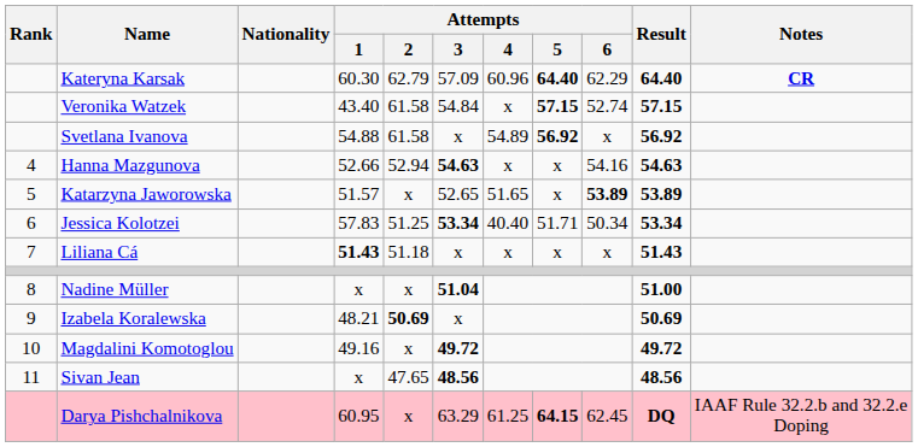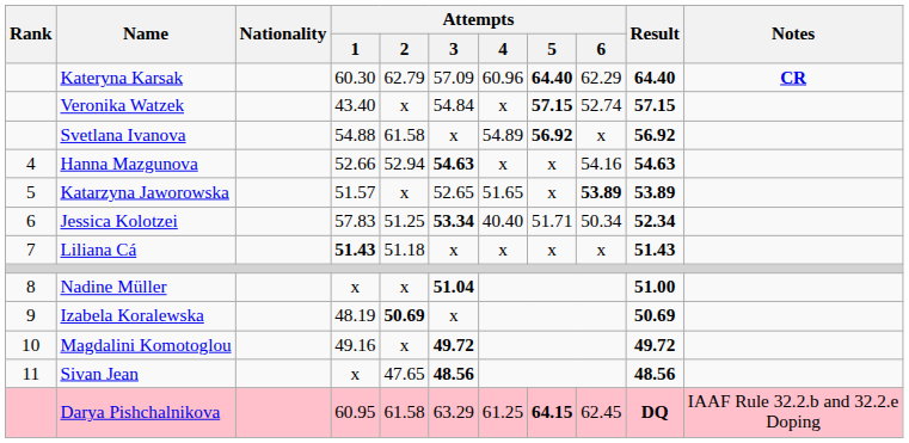Veronika Watzek | Attempts / 2: 61.58 -> x
Jessica Kolotzei | Result: 53.34 -> 52.34
Izabela Koralewska | Attempts / 1: 48.21 -> 48.19
Darya Pishchalnikova | Attempts / 2: x -> 61.58
